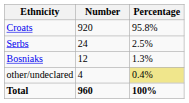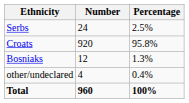rows swapped: Croats <-> Serbs
other/undeclared | Percentage: khaki background -> no background
